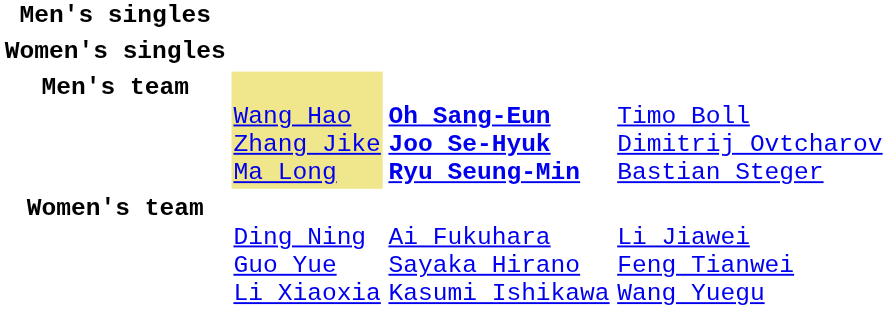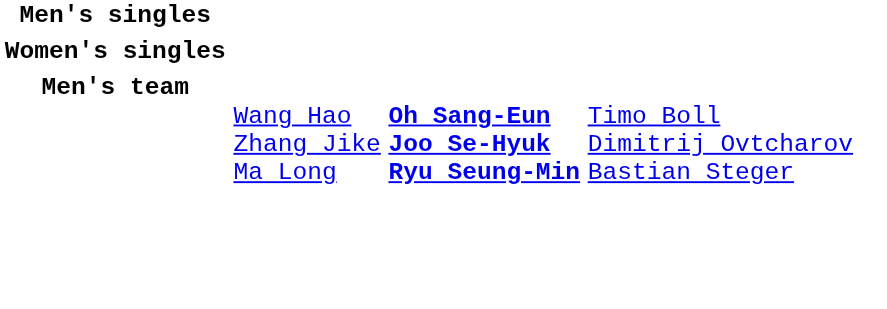Men's team | column 2: khaki background -> no background
- row: Women's team | Ding Ning Guo Yue Li Xiaoxia | Ai Fukuhara Sayaka Hirano Kasumi Ishikawa | Li Jiawei Feng Tianwei Wang Yuegu
